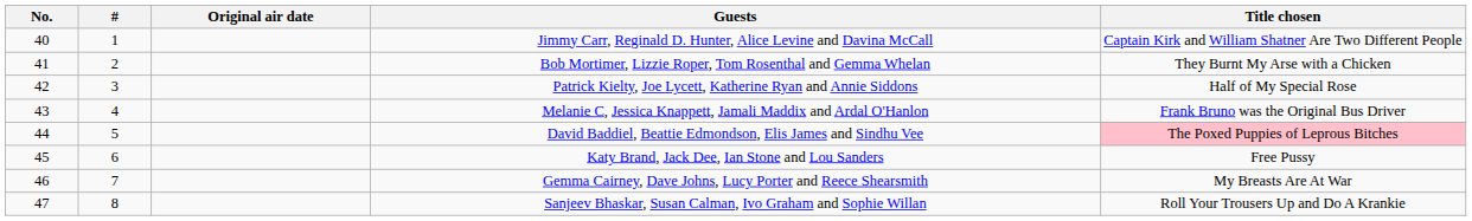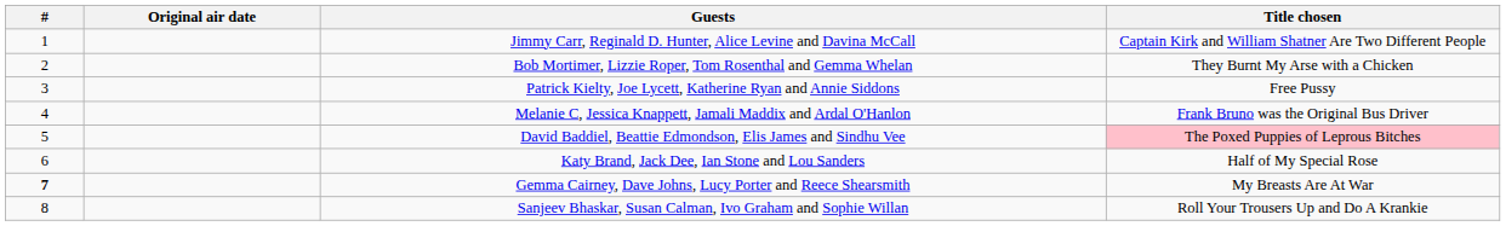- column: No. | 40 | 41 | 42 | 43 | 44 | 45 | 46 | 47
Patrick Kielty, Joe Lycett, Katherine Ryan and Annie Siddons | Title chosen: Half of My Special Rose -> Free Pussy
Katy Brand, Jack Dee, Ian Stone and Lou Sanders | Title chosen: Free Pussy -> Half of My Special Rose
Gemma Cairney, Dave Johns, Lucy Porter and Reece Shearsmith | #: normal -> bold
